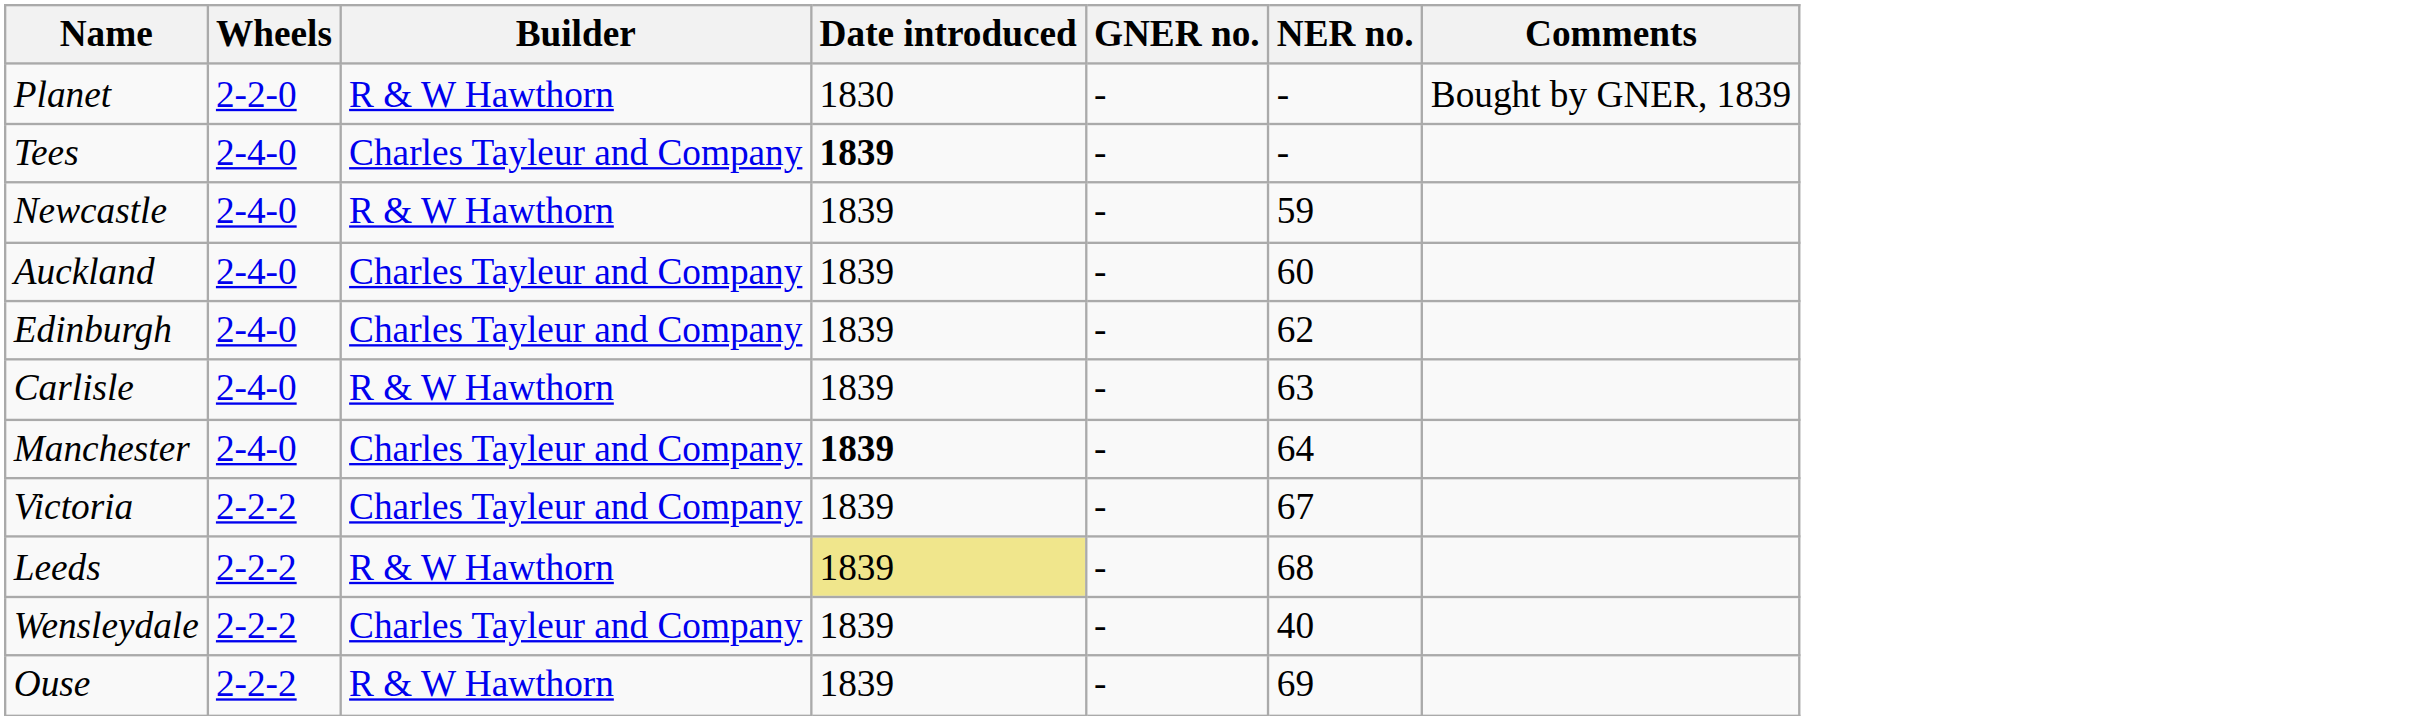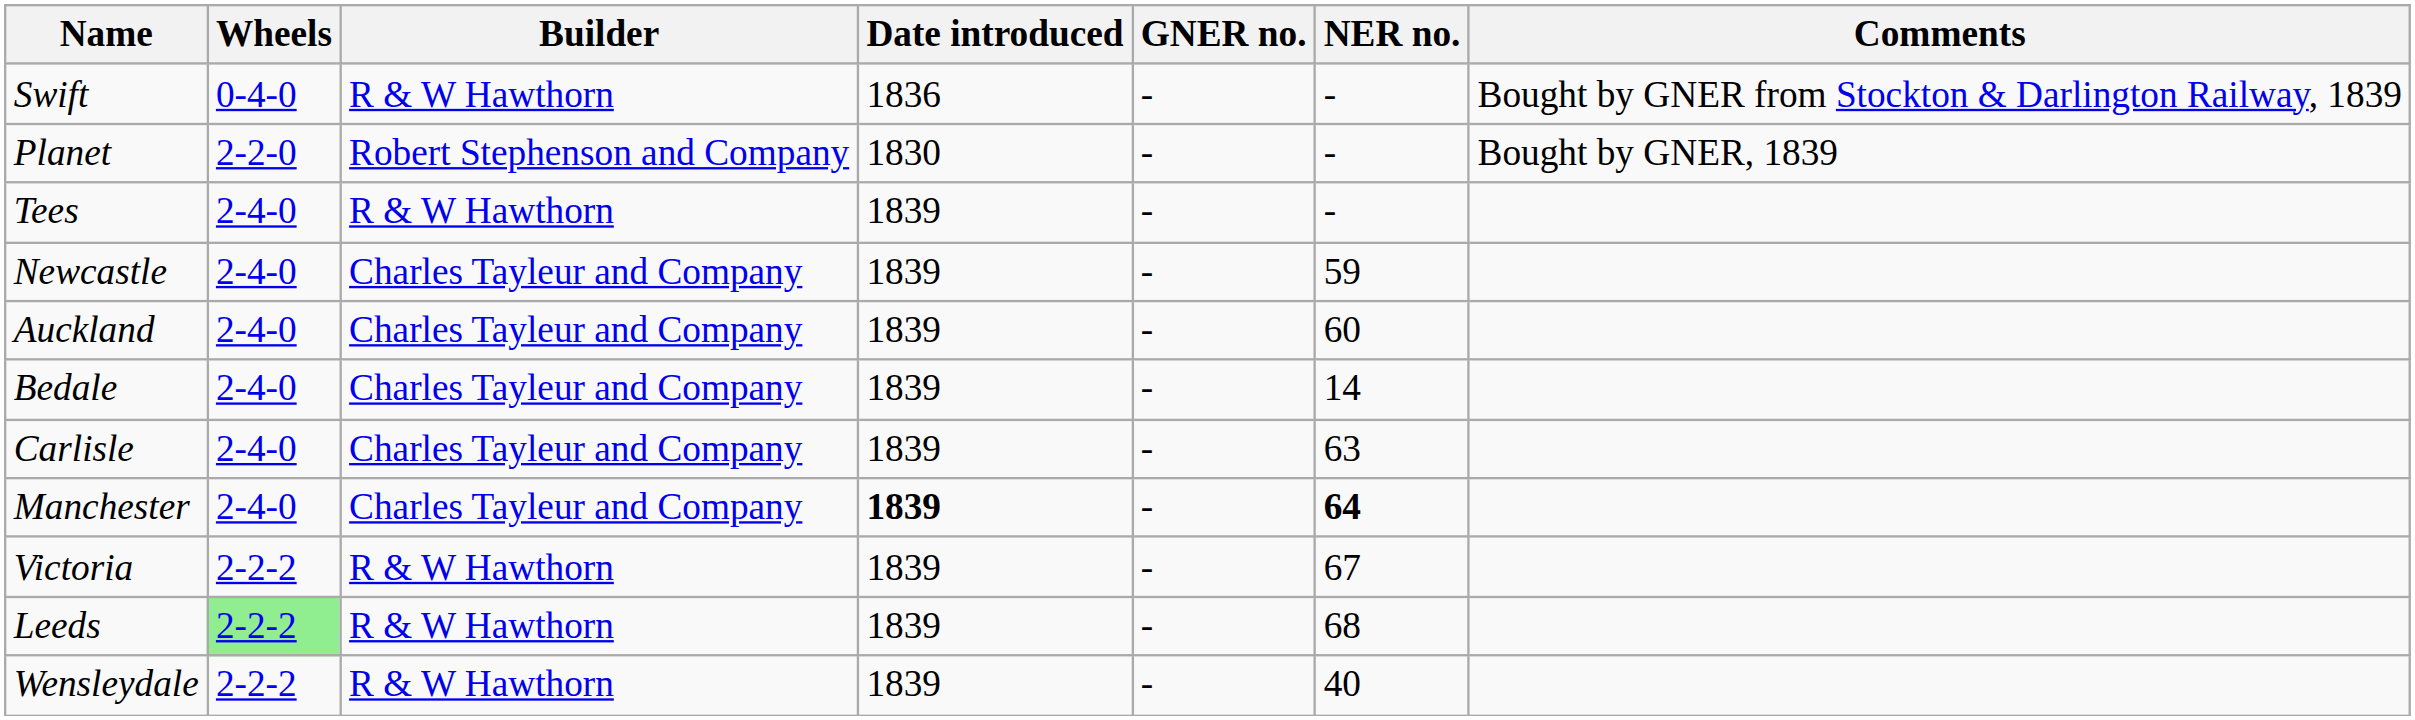+ row: Swift | 0-4-0 | R & W Hawthorn | 1836 | - | - | Bought by GNER from Stockton & Darlington Railway, 1839
Planet | Builder: R & W Hawthorn -> Robert Stephenson and Company
Tees | Builder: Charles Tayleur and Company -> R & W Hawthorn
Tees | Date introduced: bold -> normal
Newcastle | Builder: R & W Hawthorn -> Charles Tayleur and Company
+ row: Bedale | 2-4-0 | Charles Tayleur and Company | 1839 | - | 14
- row: Edinburgh | 2-4-0 | Charles Tayleur and Company | 1839 | - | 62
Carlisle | Builder: R & W Hawthorn -> Charles Tayleur and Company
Manchester | NER no.: normal -> bold
Victoria | Builder: Charles Tayleur and Company -> R & W Hawthorn
Leeds | Wheels: no background -> lightgreen background
Leeds | Date introduced: khaki background -> no background
Wensleydale | Builder: Charles Tayleur and Company -> R & W Hawthorn
- row: Ouse | 2-2-2 | R & W Hawthorn | 1839 | - | 69
